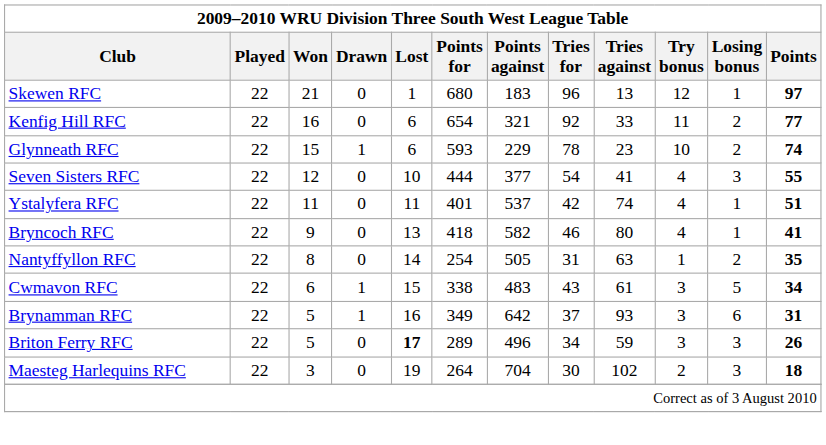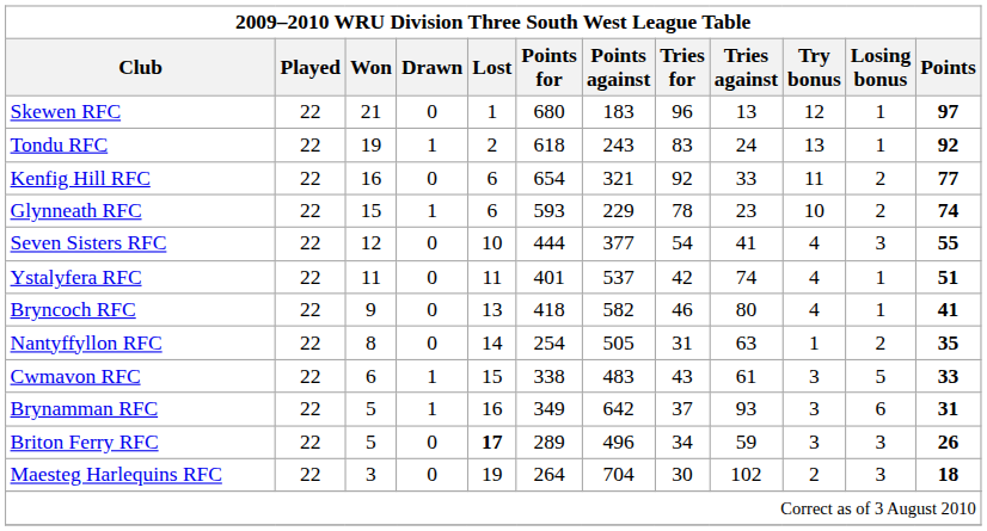+ row: Tondu RFC | 22 | 19 | 1 | 2 | 618 | 243 | 83 | 24 | 13 | 1 | 92
Cwmavon RFC | Points: 34 -> 33
